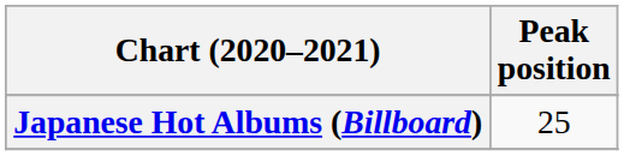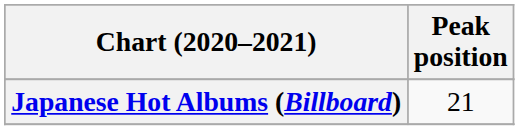Japanese Hot Albums (Billboard) | Peak position: 25 -> 21
